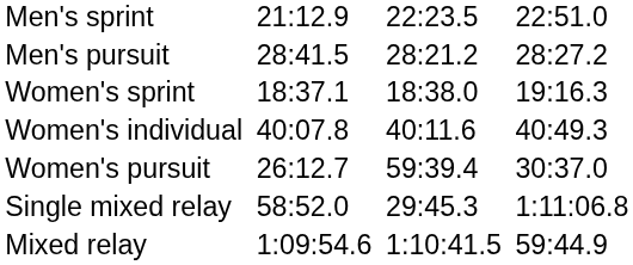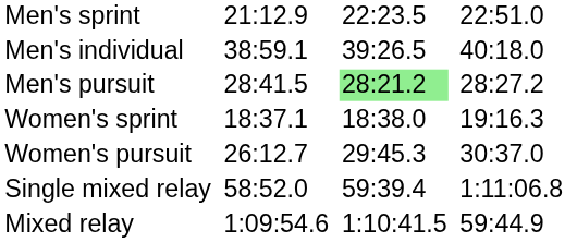+ row: Men's individual | 38:59.1 | 39:26.5 | 40:18.0
Men's pursuit | column 5: no background -> lightgreen background
- row: Women's individual | 40:07.8 | 40:11.6 | 40:49.3
Women's pursuit | column 5: 59:39.4 -> 29:45.3
Single mixed relay | column 5: 29:45.3 -> 59:39.4
